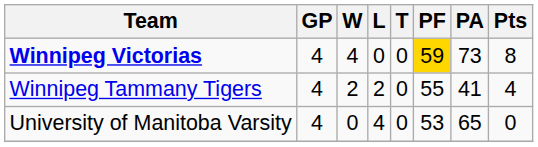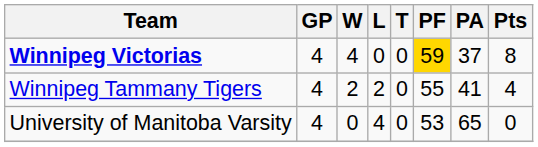Winnipeg Victorias | PA: 73 -> 37
